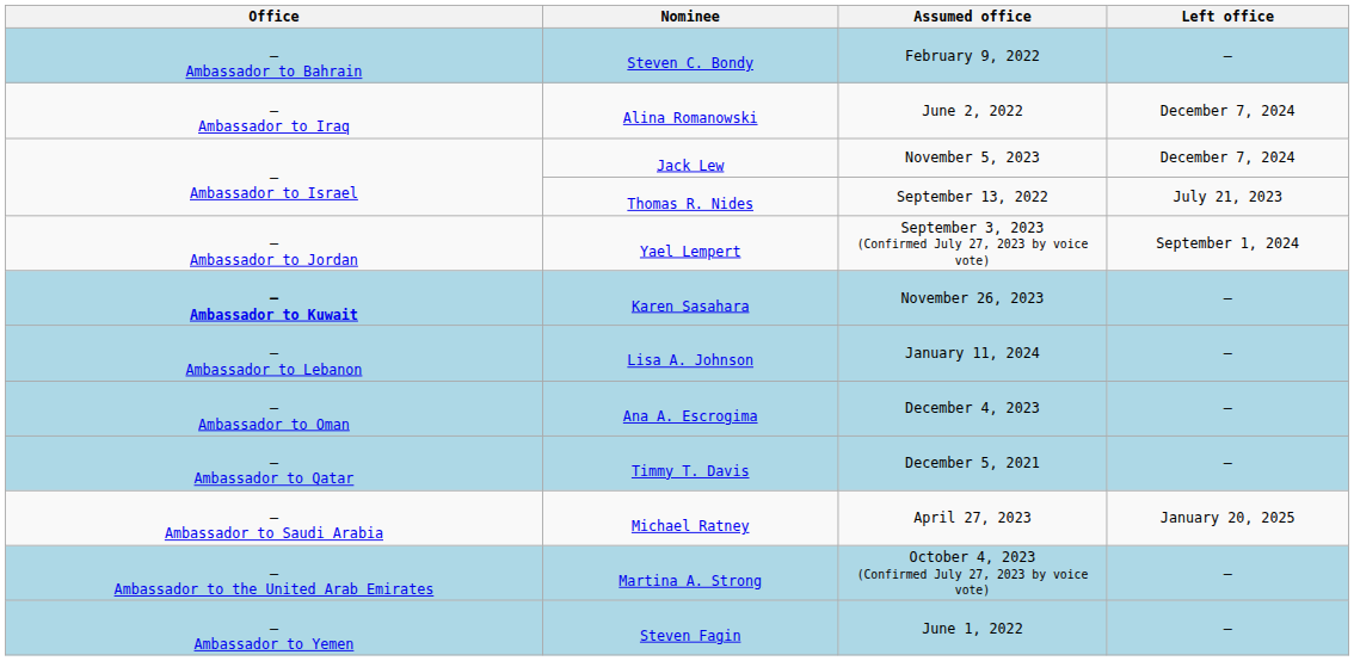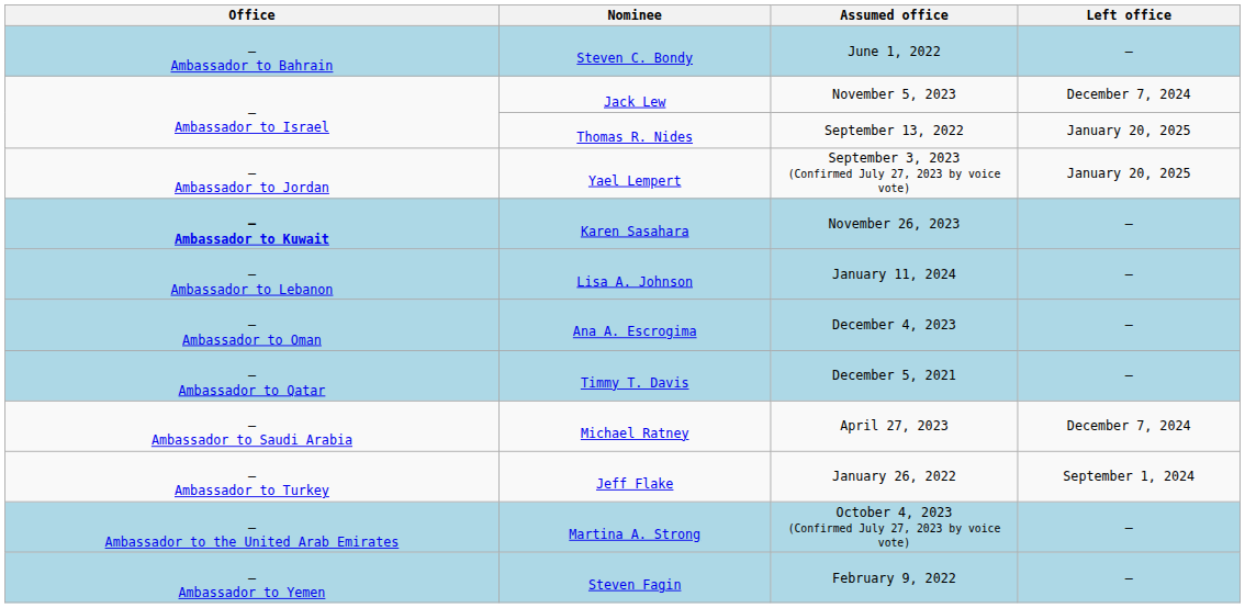Steven C. Bondy | Assumed office: February 9, 2022 -> June 1, 2022
- row: — Ambassador to Iraq | Alina Romanowski | June 2, 2022 | December 7, 2024
Thomas R. Nides | Left office: July 21, 2023 -> January 20, 2025
Yael Lempert | Left office: September 1, 2024 -> January 20, 2025
Michael Ratney | Left office: January 20, 2025 -> December 7, 2024
+ row: — Ambassador to Turkey | Jeff Flake | January 26, 2022 | September 1, 2024
Steven Fagin | Assumed office: June 1, 2022 -> February 9, 2022
